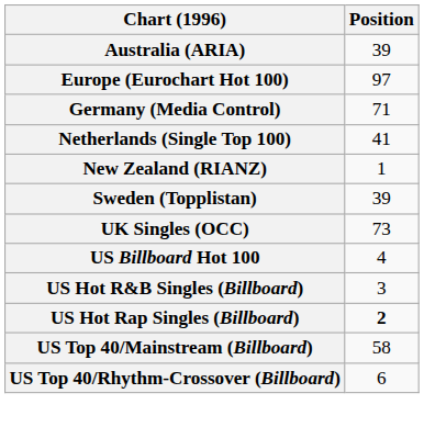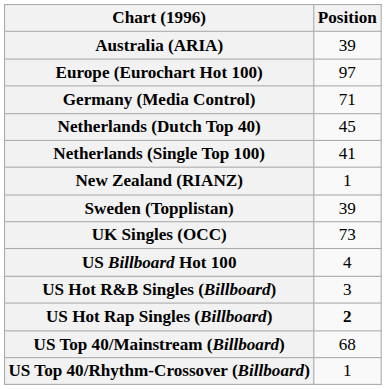+ row: Netherlands (Dutch Top 40) | 45
US Top 40/Mainstream (Billboard) | Position: 58 -> 68
US Top 40/Rhythm-Crossover (Billboard) | Position: 6 -> 1
